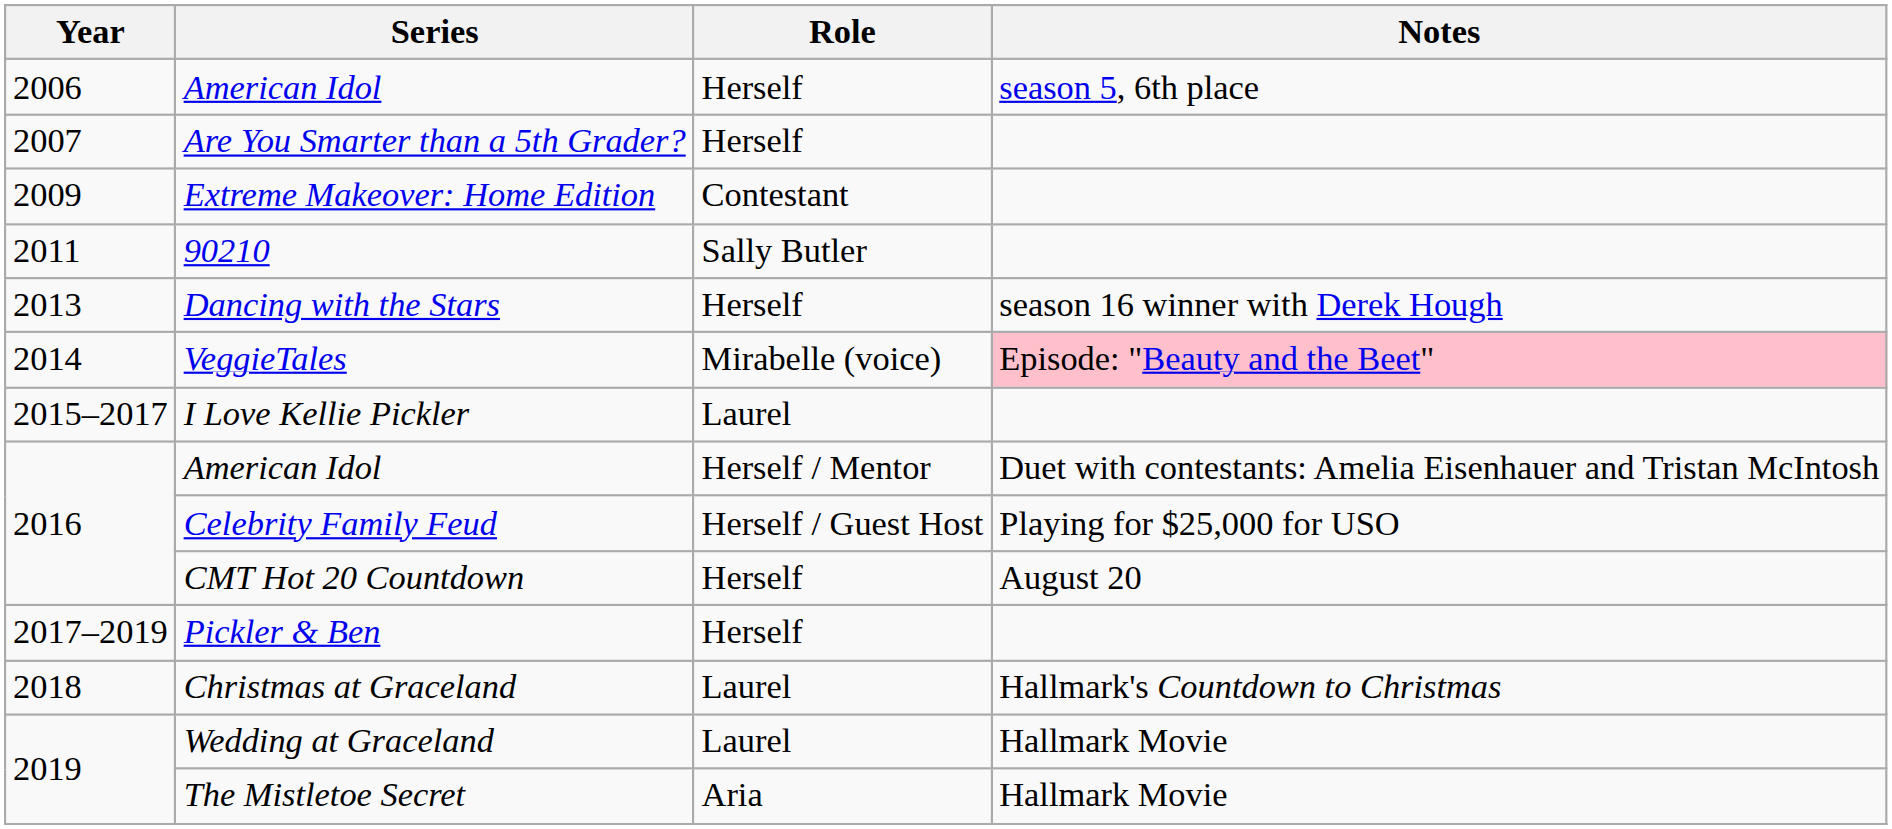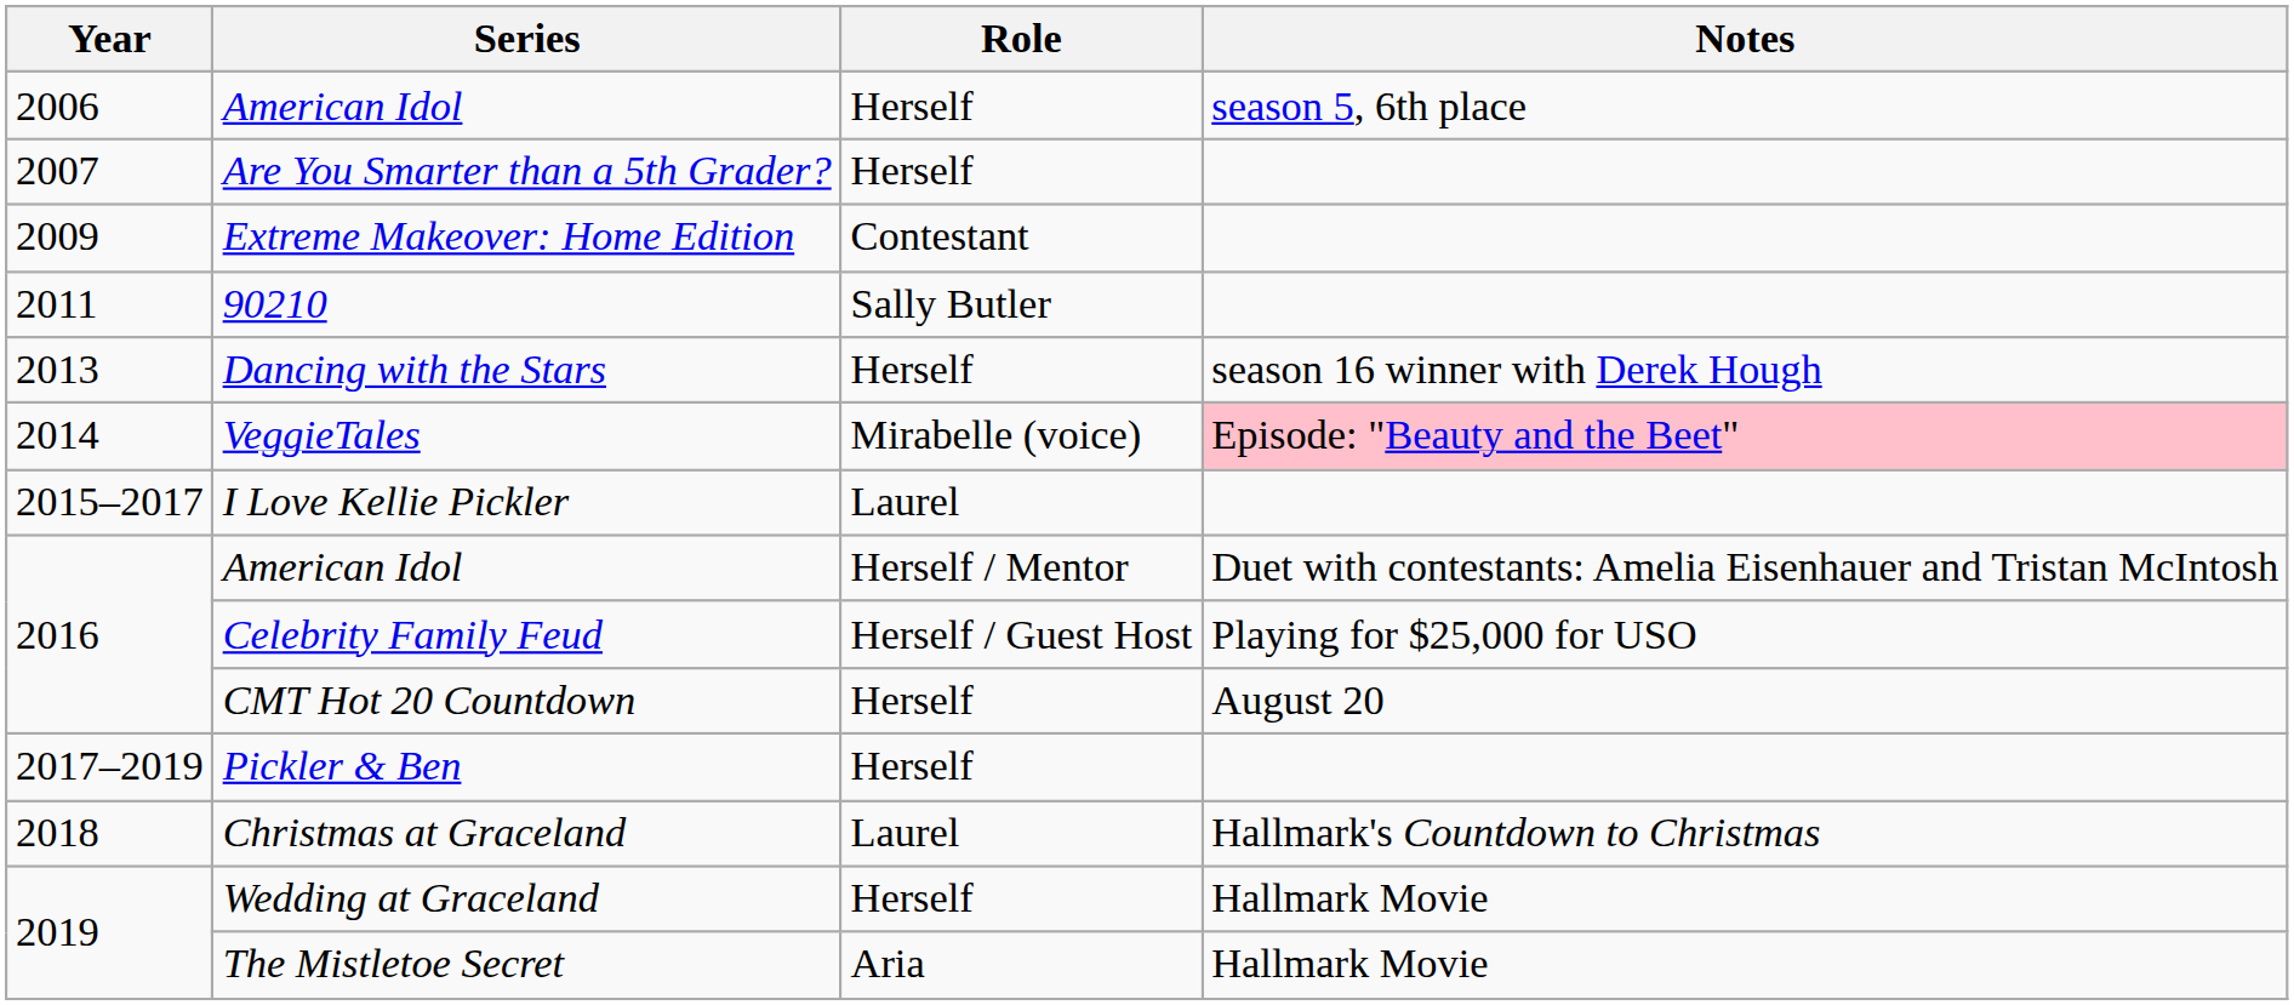Wedding at Graceland | Role: Laurel -> Herself
